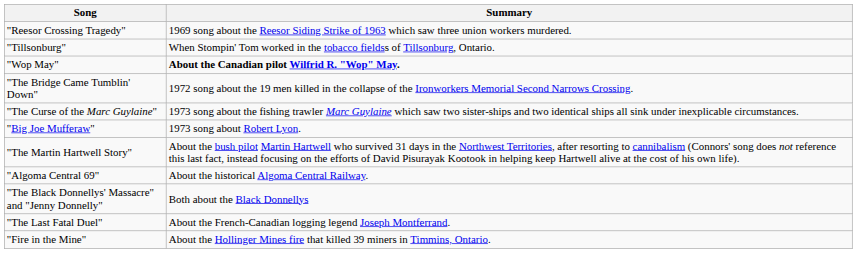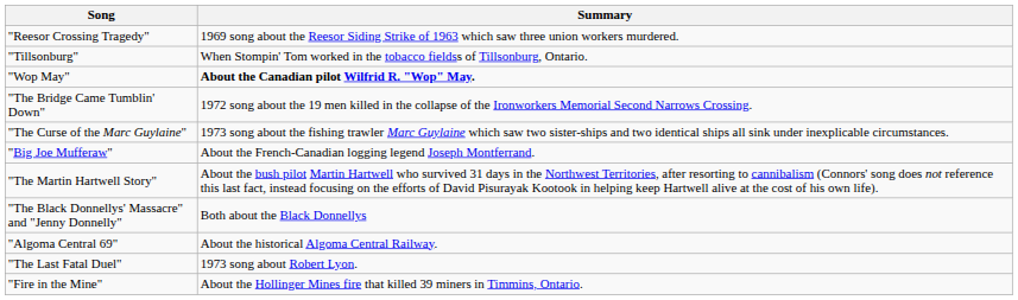"Big Joe Mufferaw" | Summary: 1973 song about Robert Lyon. -> About the French-Canadian logging legend Joseph Montferrand.
rows swapped: "Algoma Central 69" <-> "The Black Donnellys' Massacre" and "Jenny Donnelly"
"The Last Fatal Duel" | Summary: About the French-Canadian logging legend Joseph Montferrand. -> 1973 song about Robert Lyon.
